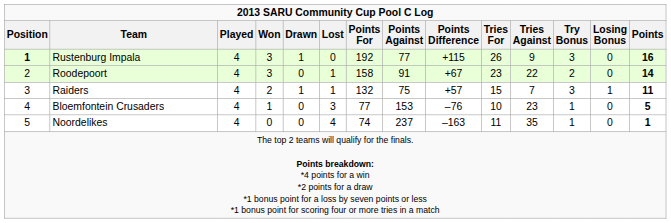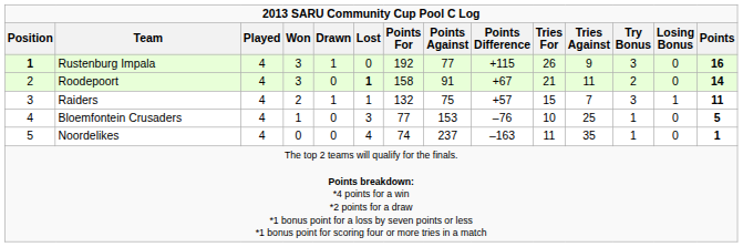Roodepoort | Lost: normal -> bold
Roodepoort | Tries For: 23 -> 21
Roodepoort | Tries Against: 22 -> 11
Bloemfontein Crusaders | Tries Against: 23 -> 25
